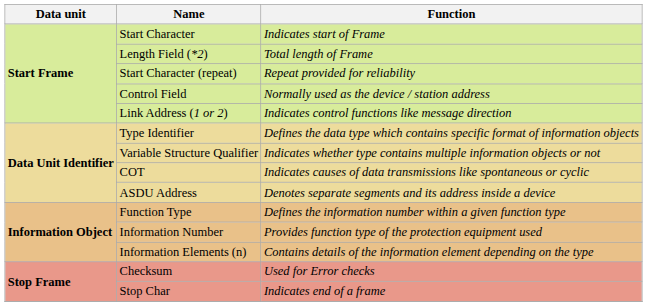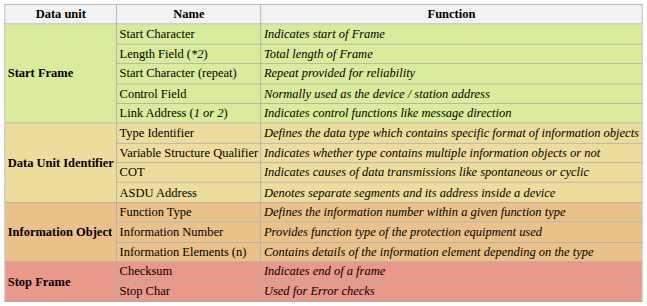Checksum | Function: Used for Error checks -> Indicates end of a frame
Stop Char | Function: Indicates end of a frame -> Used for Error checks
